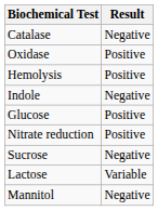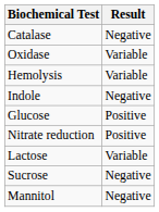Oxidase | Result: Positive -> Variable
Hemolysis | Result: Positive -> Variable
rows swapped: Sucrose <-> Lactose
